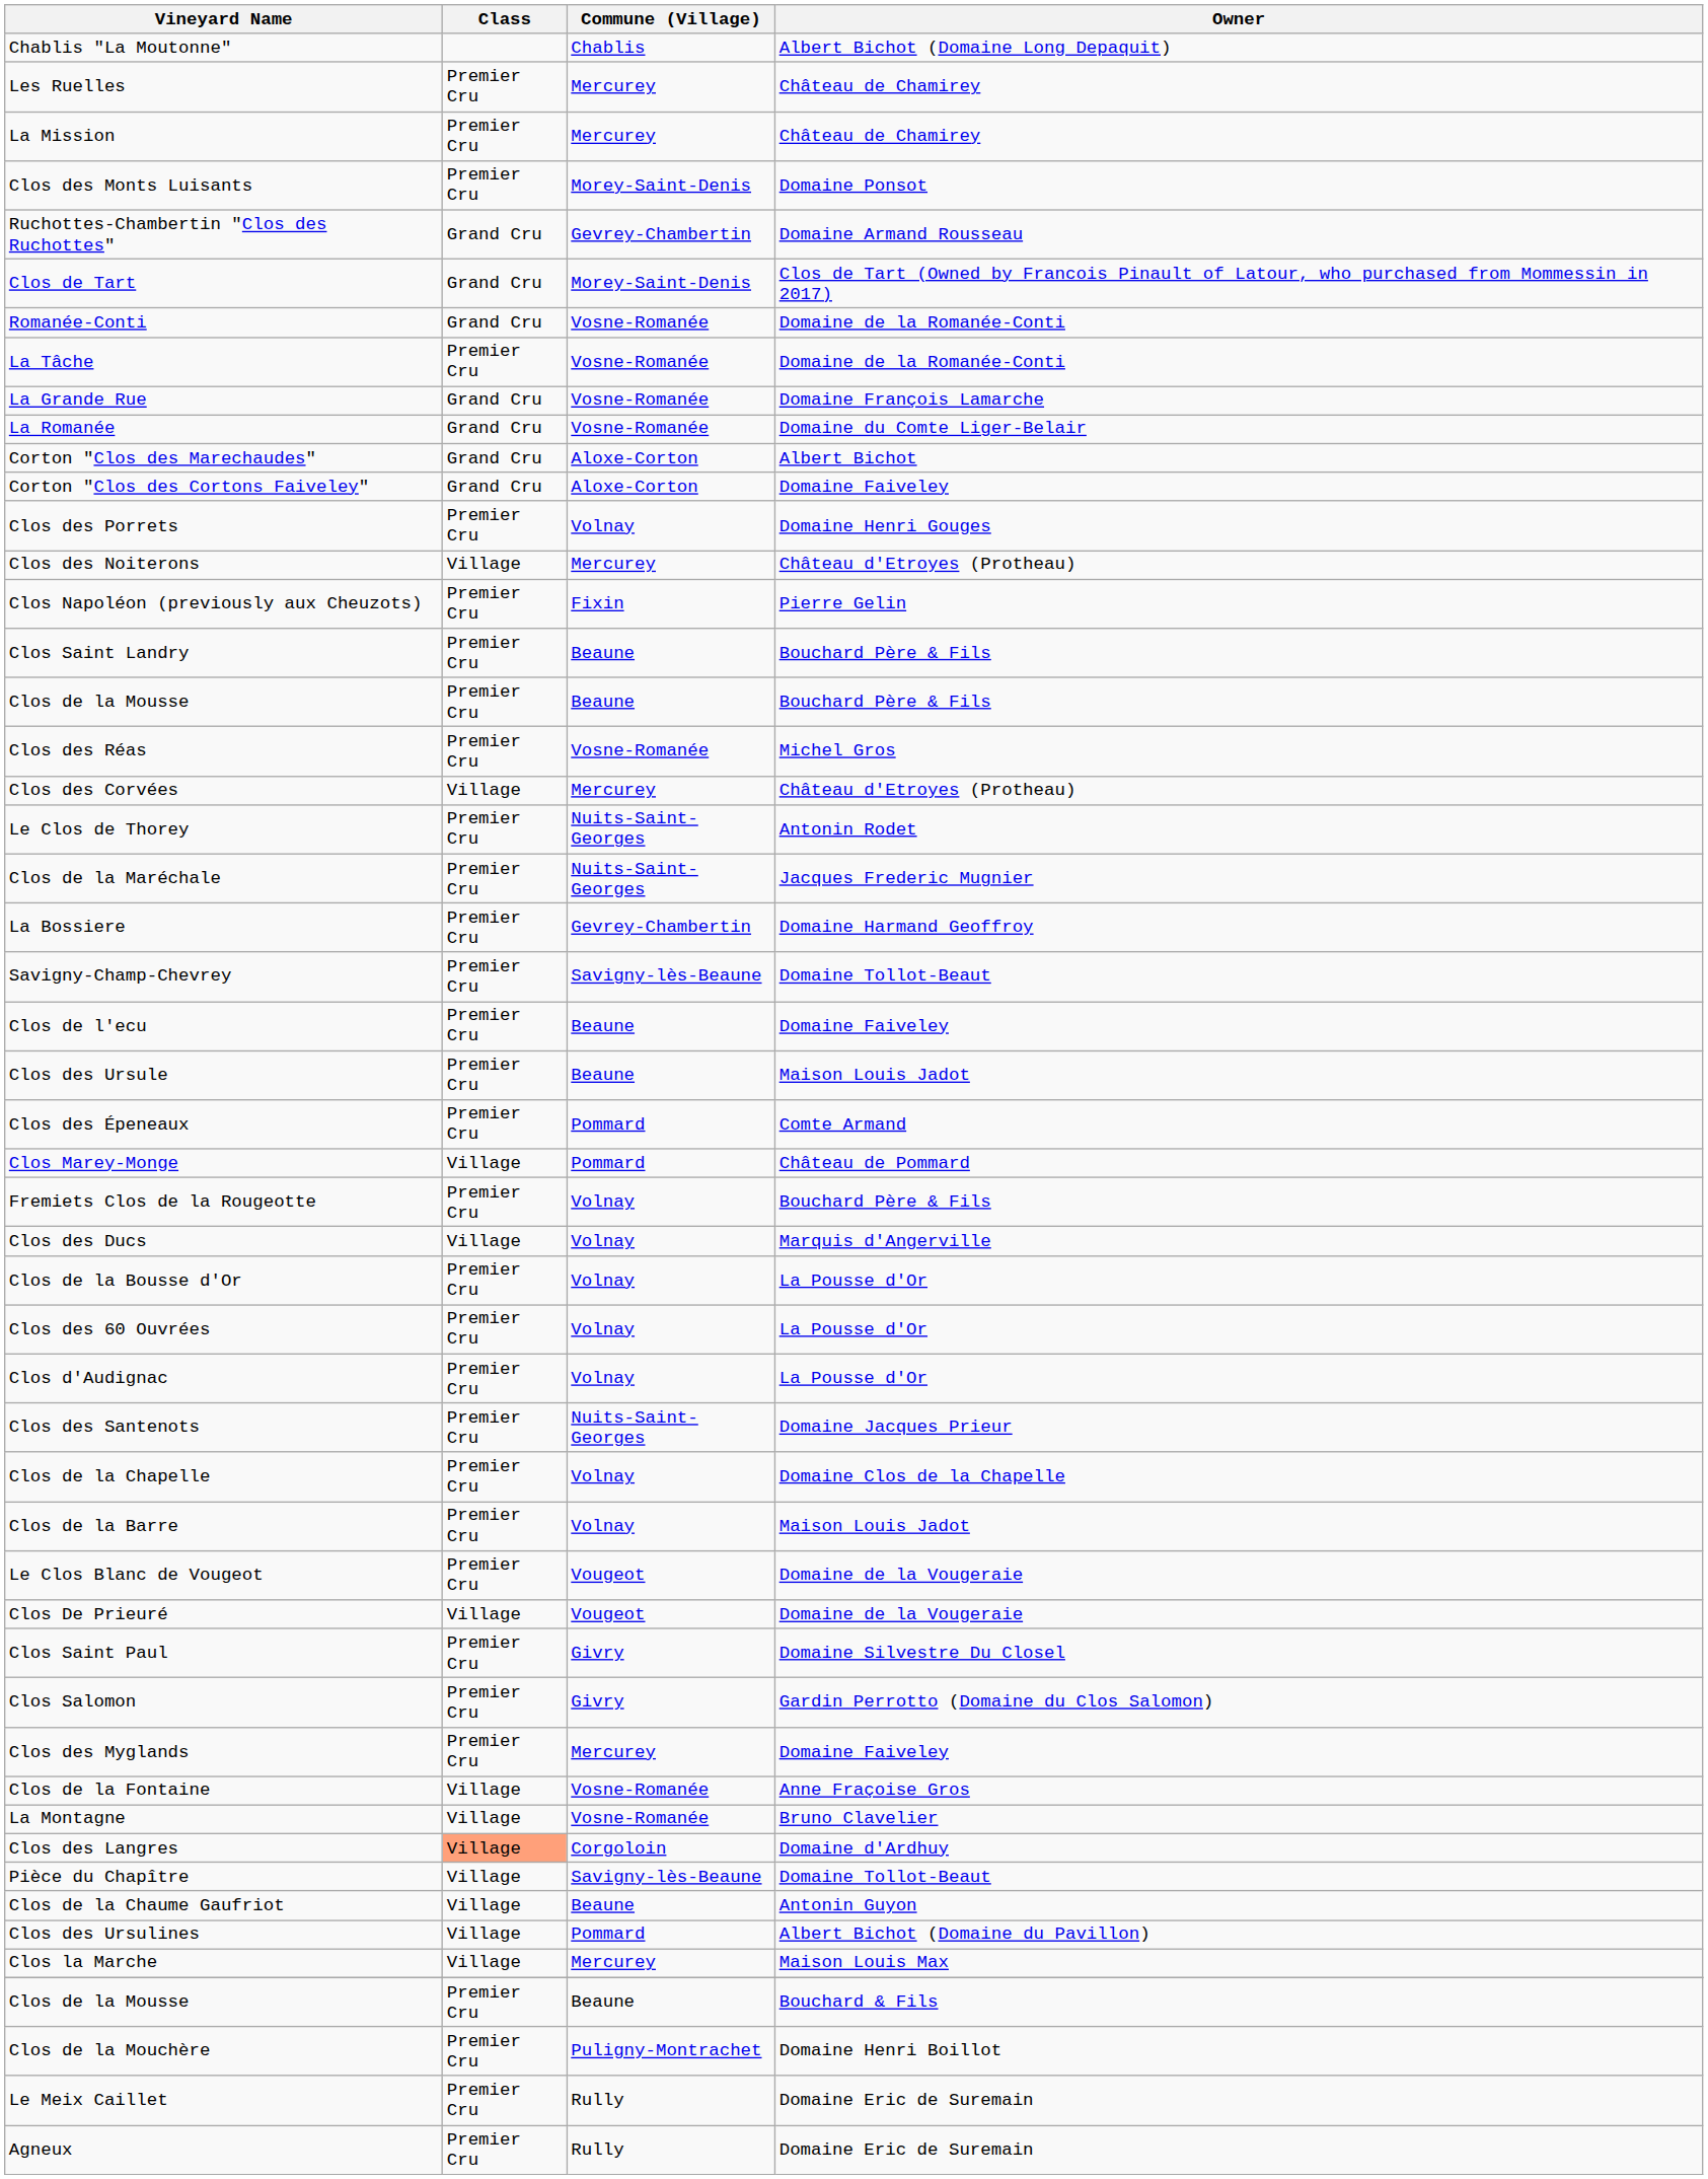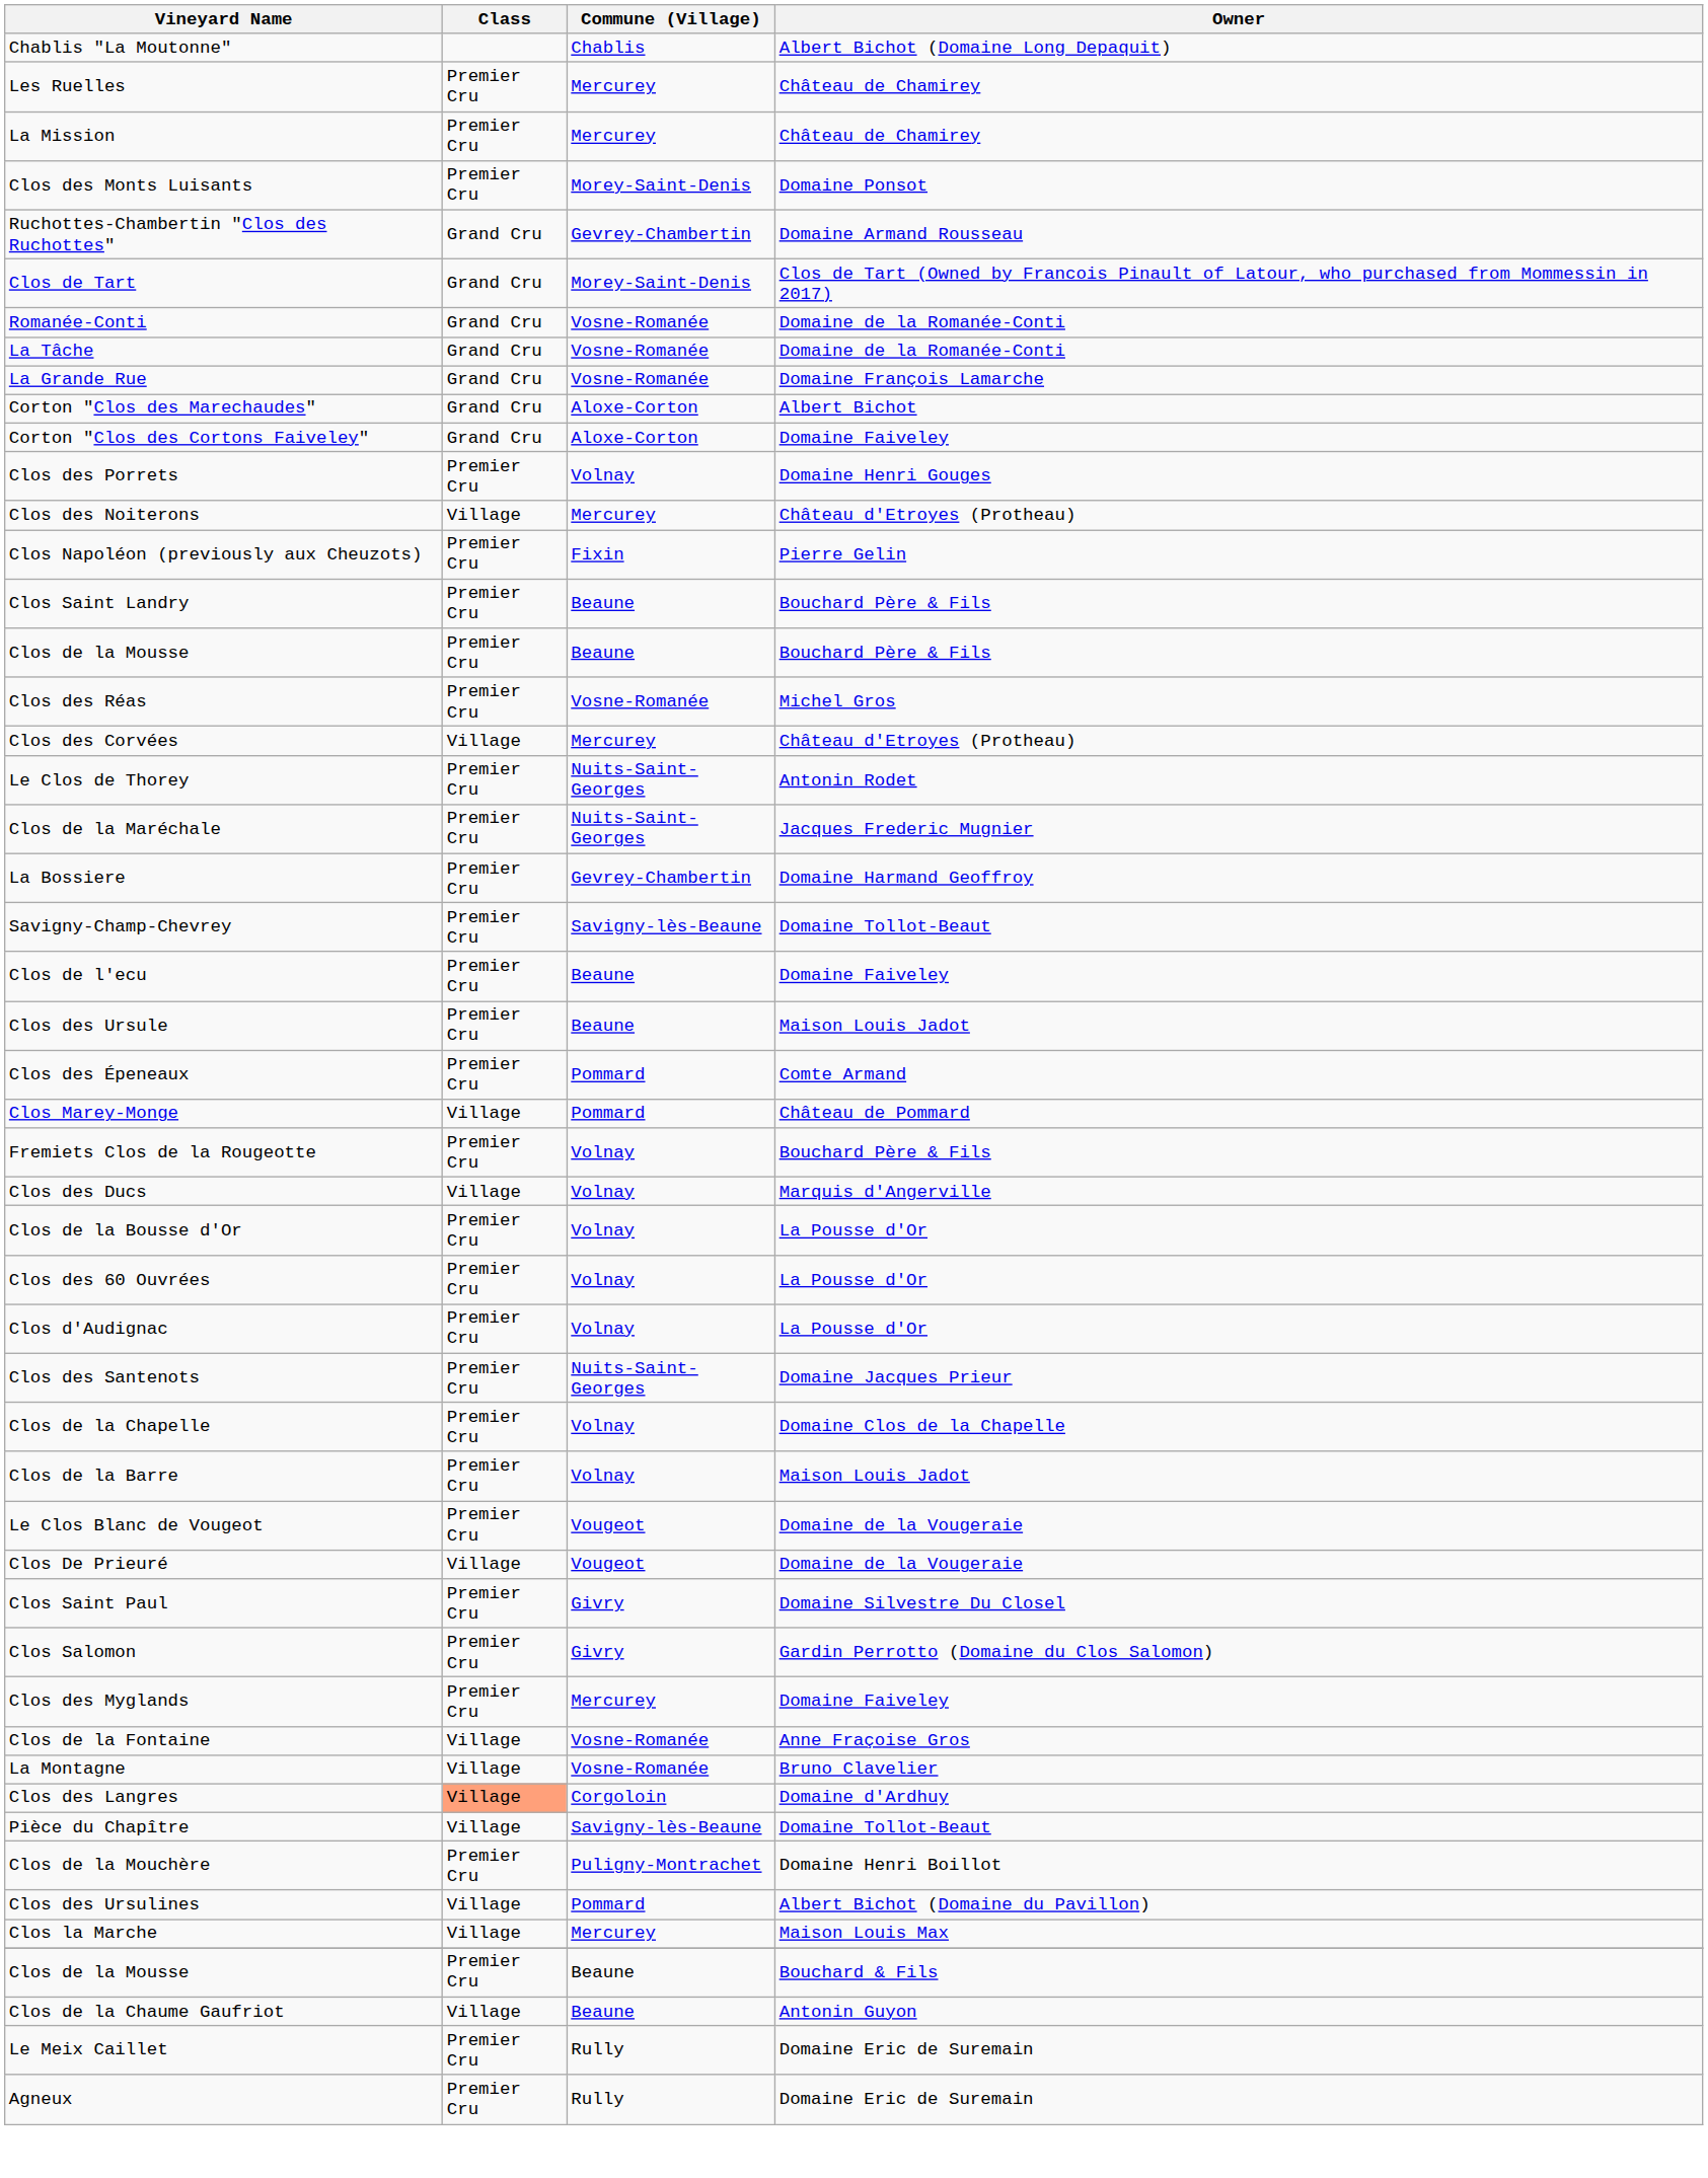La Tâche | Class: Premier Cru -> Grand Cru
- row: La Romanée | Grand Cru | Vosne-Romanée | Domaine du Comte Liger-Belair
rows swapped: Clos de la Chaume Gaufriot <-> Clos de la Mouchère
